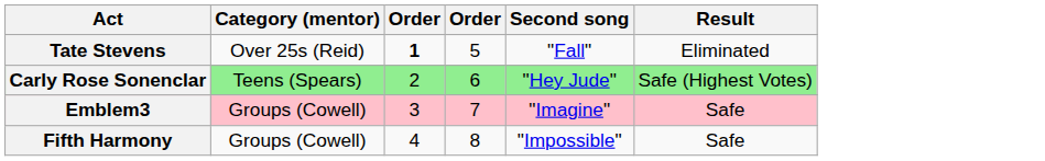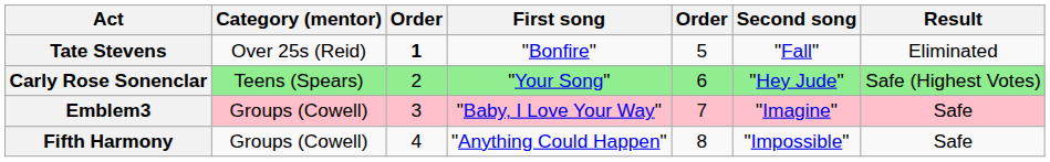+ column: First song | "Bonfire" | "Your Song" | "Baby, I Love Your Way" | "Anything Could Happen"
